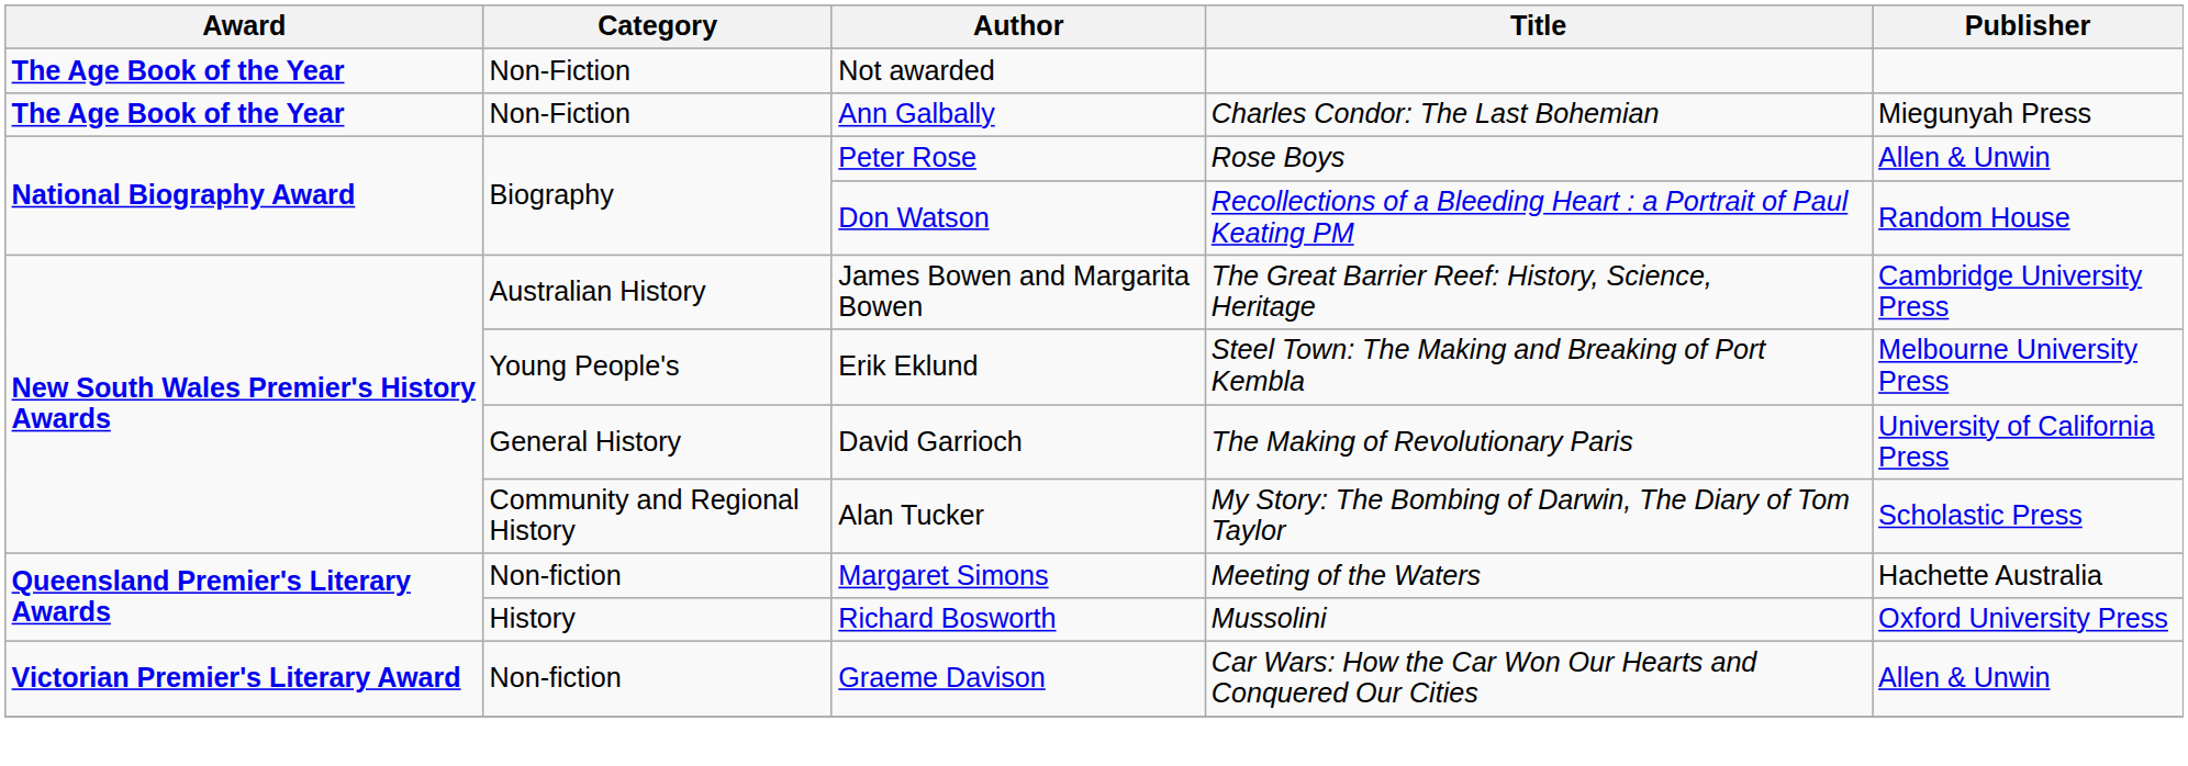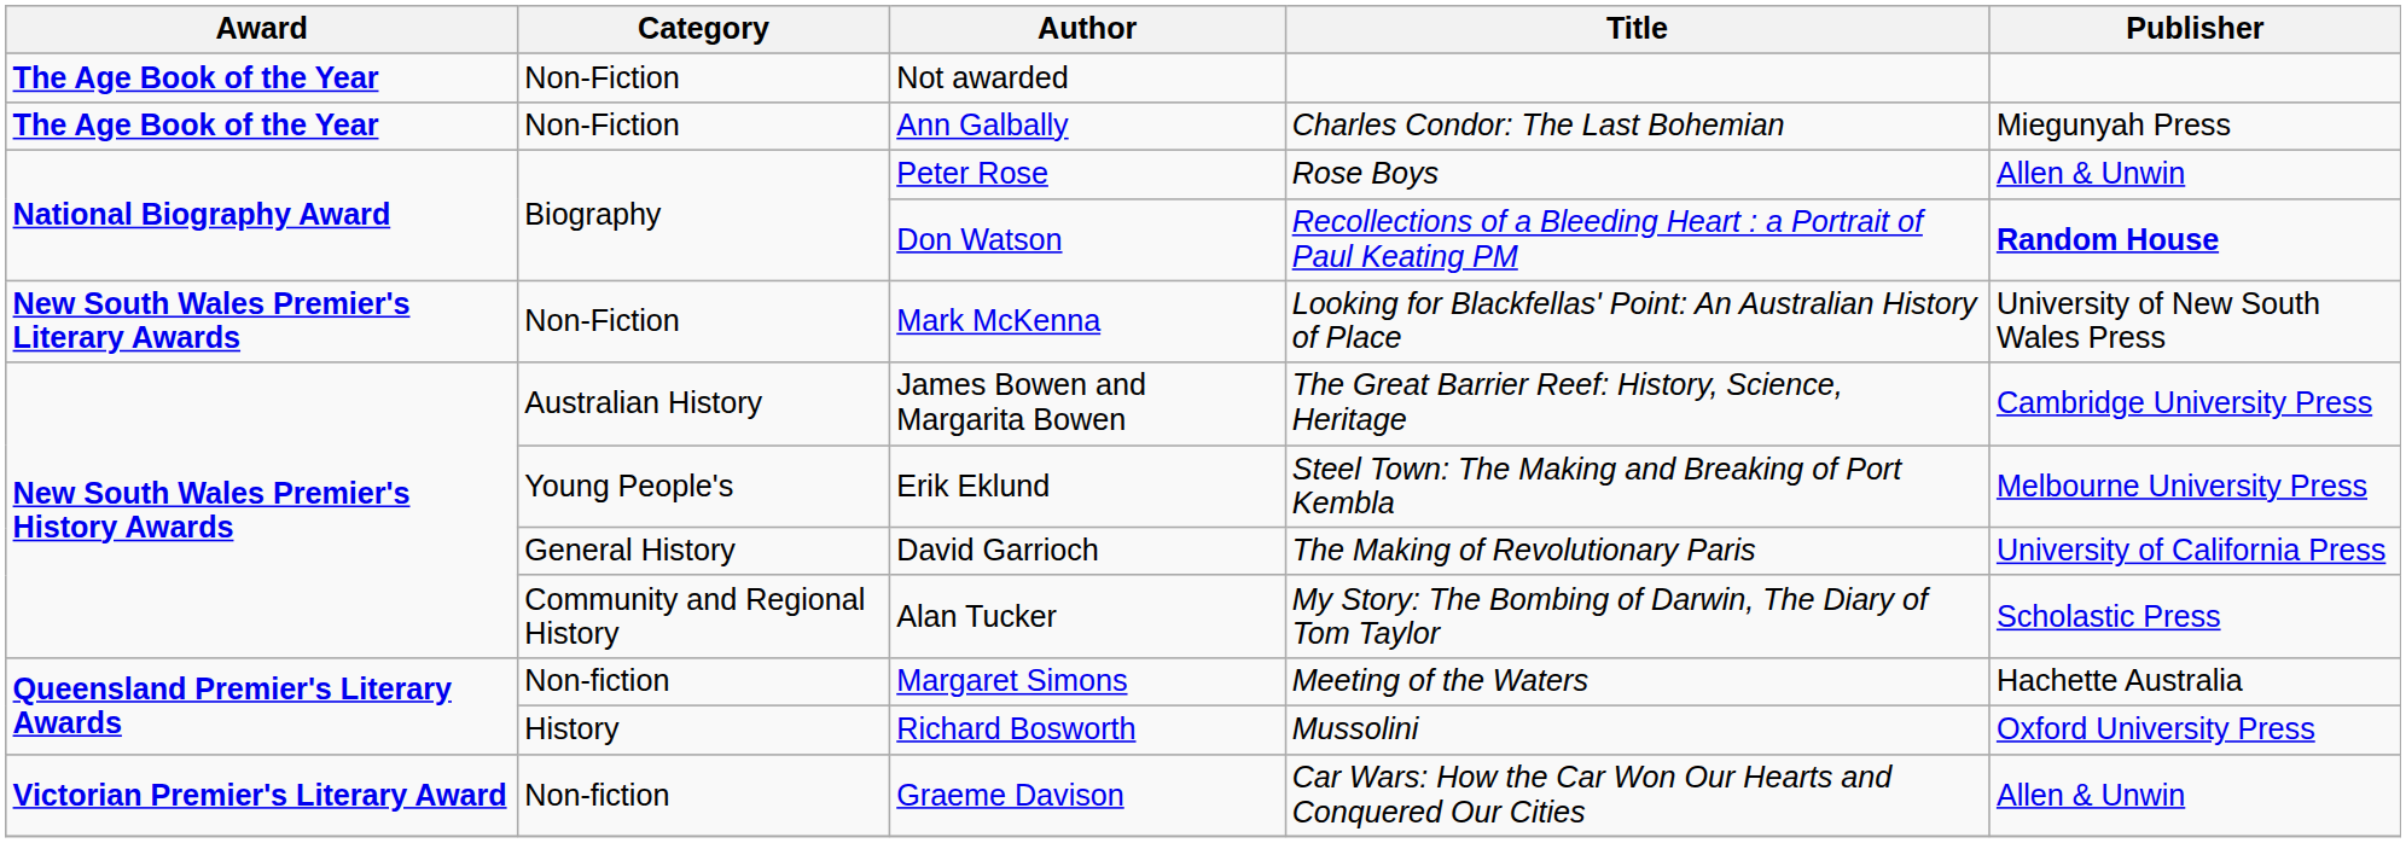Don Watson | Publisher: normal -> bold
+ row: New South Wales Premier's Literary Awards | Non-Fiction | Mark McKenna | Looking for Blackfellas' Point: An Australian History of Place | University of New South Wales Press
